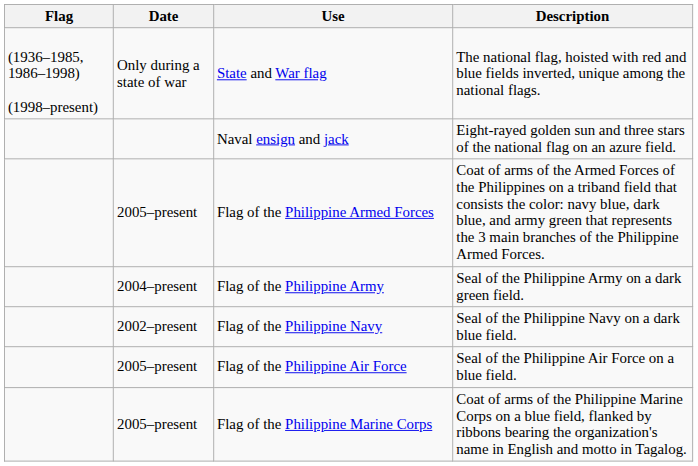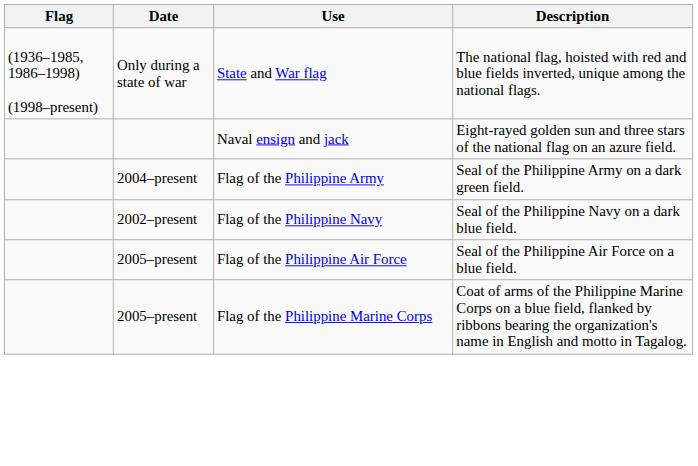- row: 2005–present | Flag of the Philippine Armed Forces | Coat of arms of the Armed Forces of the Philippines on a triband field that consists the color: navy blue, dark blue, and army green that represents the 3 main branches of the Philippine Armed Forces.
